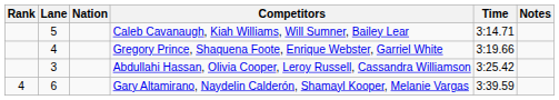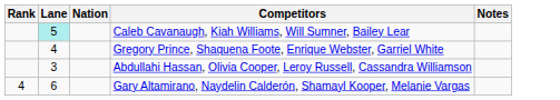- column: Time | 3:14.71 | 3:19.66 | 3:25.42 | 3:39.59
Caleb Cavanaugh, Kiah Williams, Will Sumner, Bailey Lear | Lane: no background -> paleturquoise background
